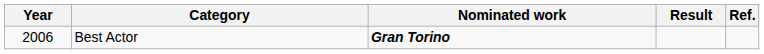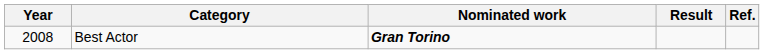Best Actor | Year: 2006 -> 2008
